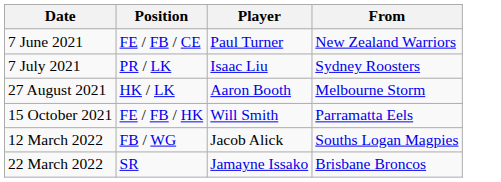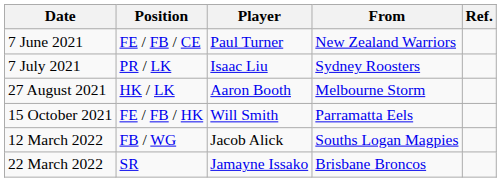+ column: Ref.
